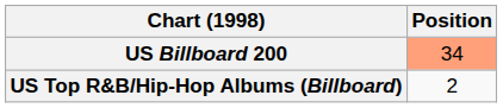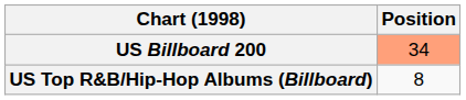US Top R&B/Hip-Hop Albums (Billboard) | Position: 2 -> 8
